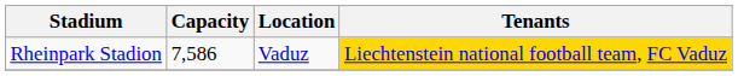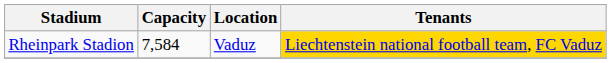Rheinpark Stadion | Capacity: 7,586 -> 7,584
